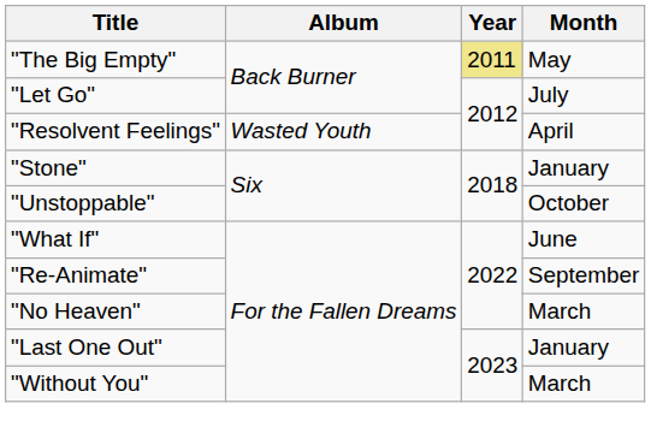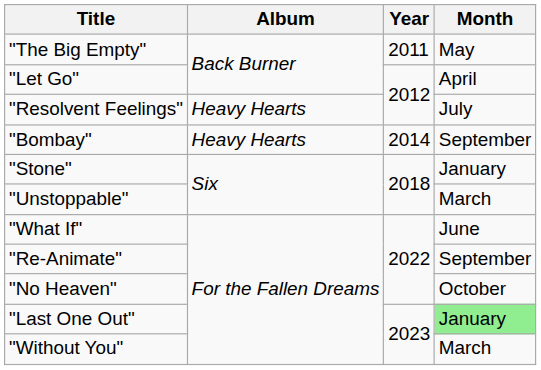"The Big Empty" | Year: khaki background -> no background
"Let Go" | Month: July -> April
"Resolvent Feelings" | Album: Wasted Youth -> Heavy Hearts
"Resolvent Feelings" | Month: April -> July
+ row: "Bombay" | Heavy Hearts | 2014 | September
"Unstoppable" | Month: October -> March
"No Heaven" | Month: March -> October
"Last One Out" | Month: no background -> lightgreen background
